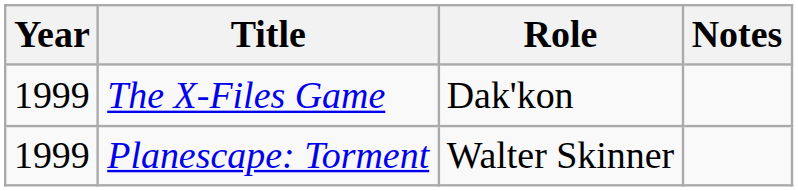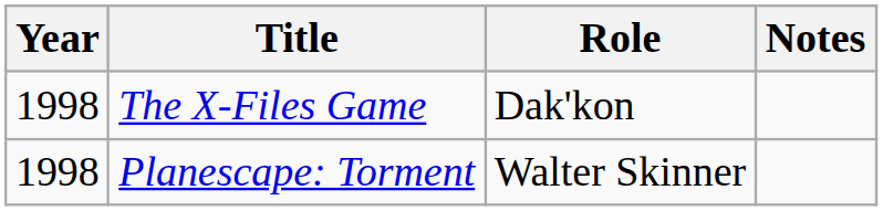The X-Files Game | Year: 1999 -> 1998
Planescape: Torment | Year: 1999 -> 1998
